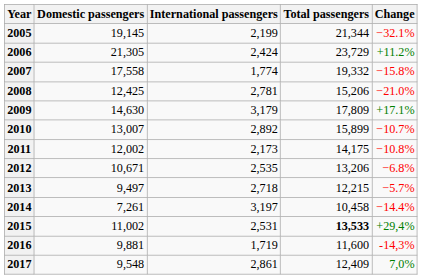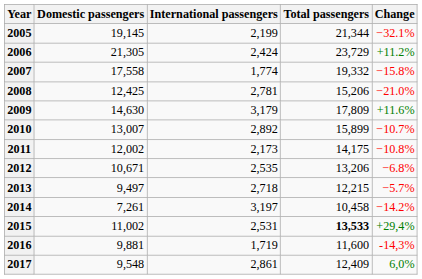2009 | Change: +17.1% -> +11.6%
2014 | Change: −14.4% -> −14.2%
2017 | Change: 7,0% -> 6,0%
